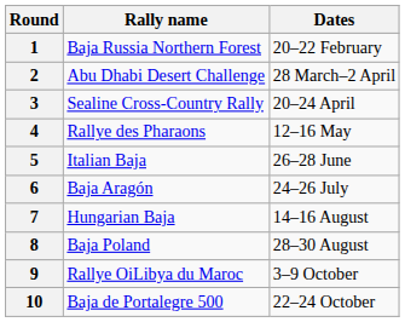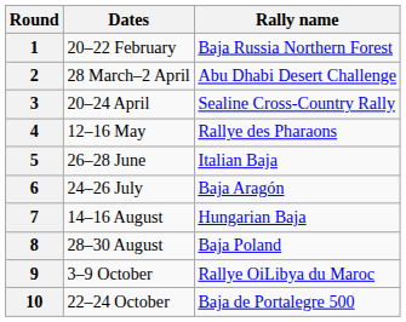columns swapped: Dates <-> Rally name
